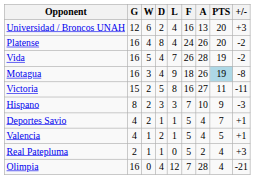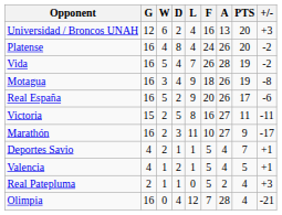Motagua | PTS: lightblue background -> no background
+ row: Real España | 16 | 5 | 2 | 9 | 20 | 26 | 17 | -6
- row: Hispano | 8 | 2 | 3 | 3 | 7 | 10 | 9 | -3
+ row: Marathón | 16 | 2 | 3 | 11 | 10 | 27 | 9 | -17
